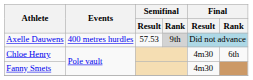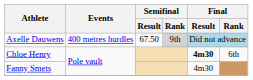Axelle Dauwens | Semifinal / Result: 57.53 -> 67.50
Chloe Henry | Final / Result: normal -> bold
